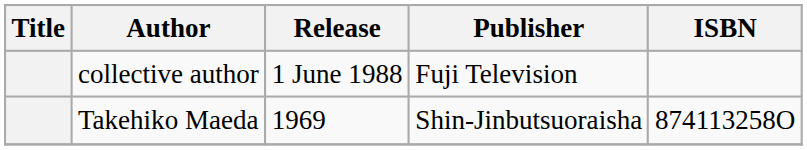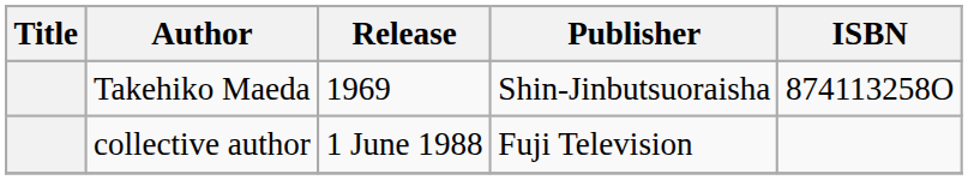rows swapped: Takehiko Maeda <-> collective author
